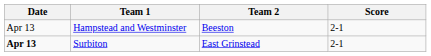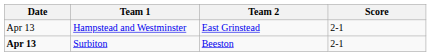Hampstead and Westminster | Team 2: Beeston -> East Grinstead
Surbiton | Team 2: East Grinstead -> Beeston
